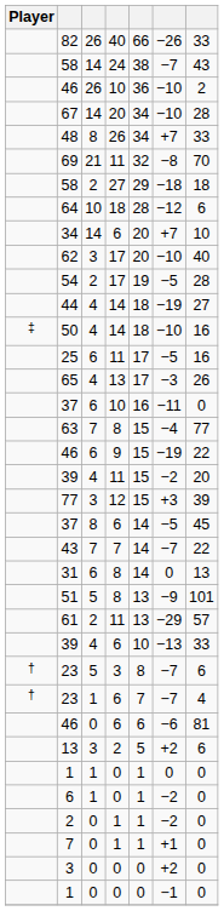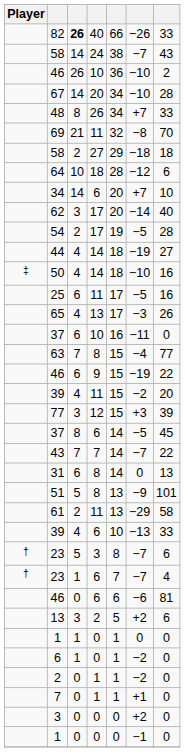82 | column 3: normal -> bold
62 | column 6: −10 -> −14
61 | column 7: 57 -> 58
